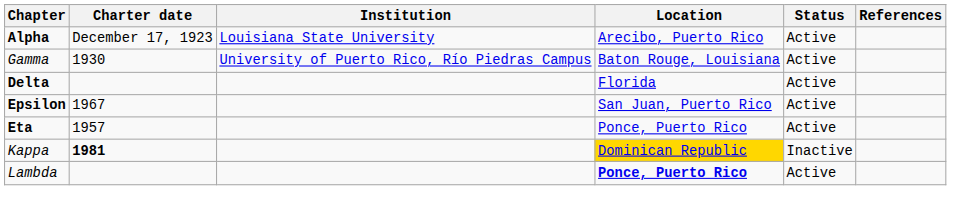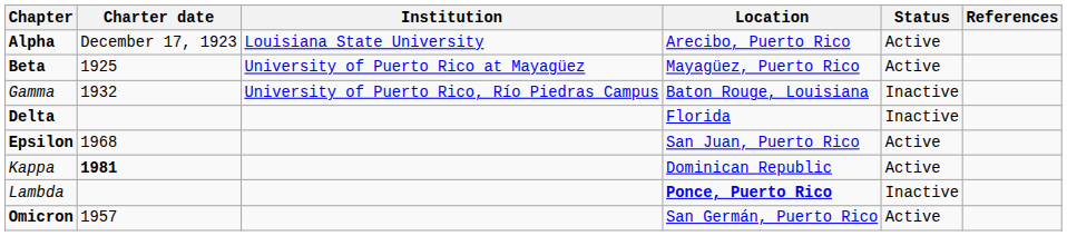+ row: Beta | 1925 | University of Puerto Rico at Mayagüez | Mayagüez, Puerto Rico | Active
Gamma | Charter date: 1930 -> 1932
Gamma | Status: Active -> Inactive
Delta | Status: Active -> Inactive
Epsilon | Charter date: 1967 -> 1968
- row: Eta | 1957 | Ponce, Puerto Rico | Active
Kappa | Location: gold background -> no background
Kappa | Status: Inactive -> Active
Lambda | Status: Active -> Inactive
+ row: Omicron | 1957 | San Germán, Puerto Rico | Active
